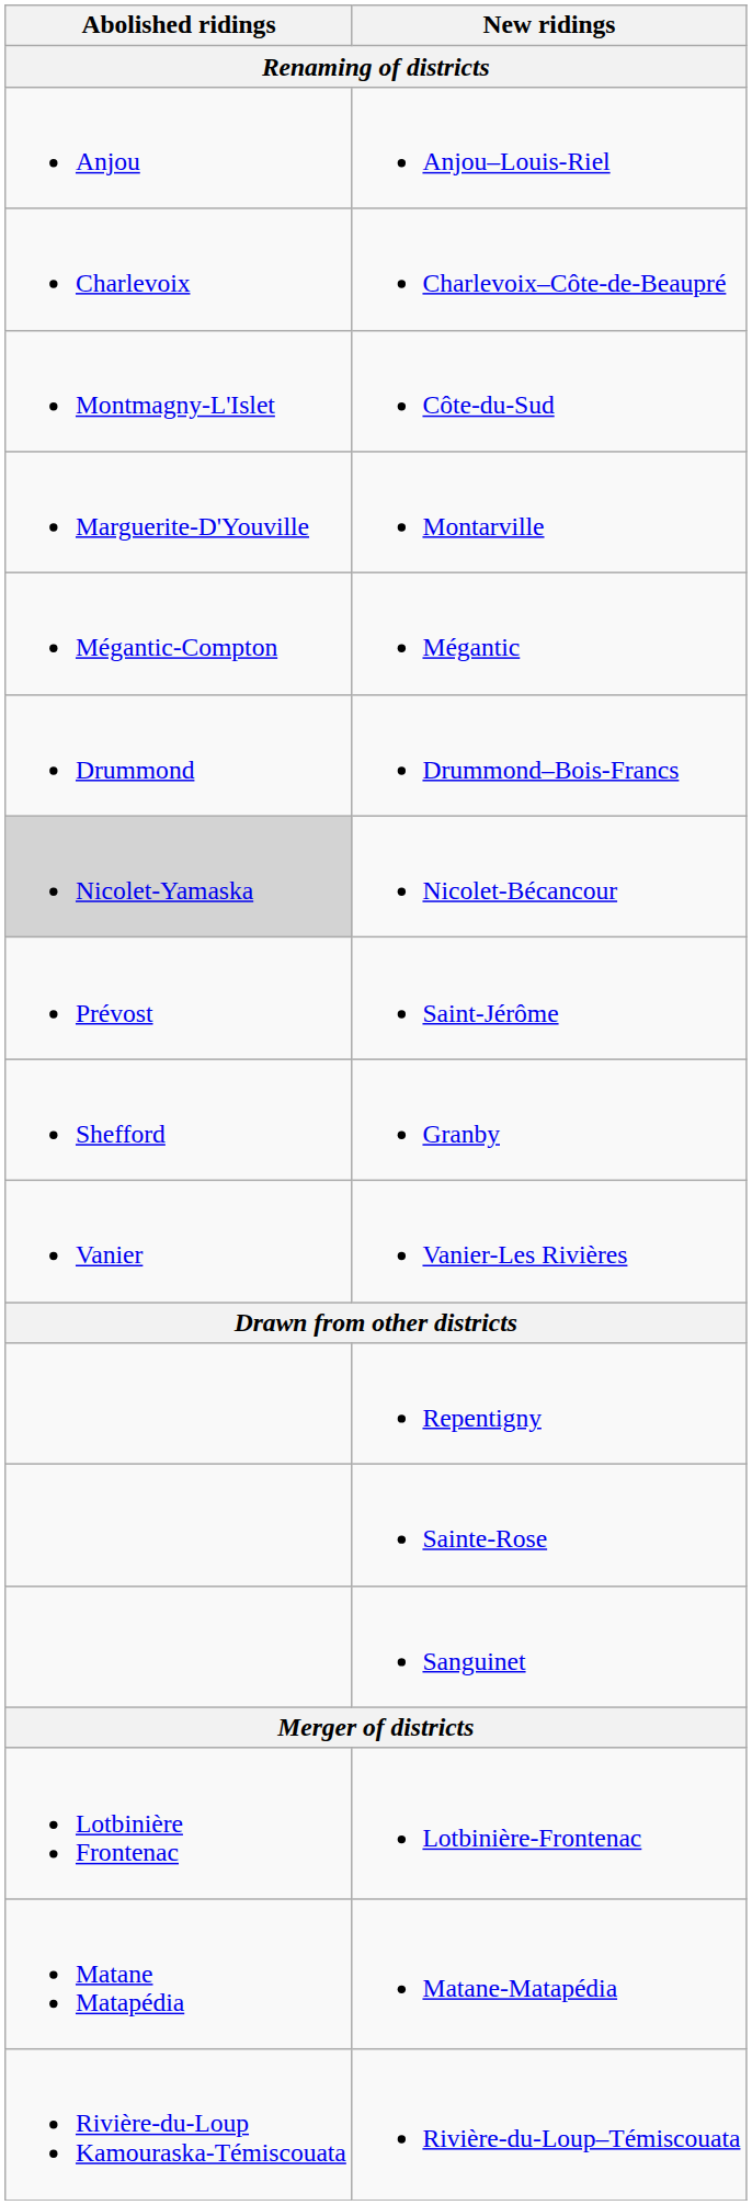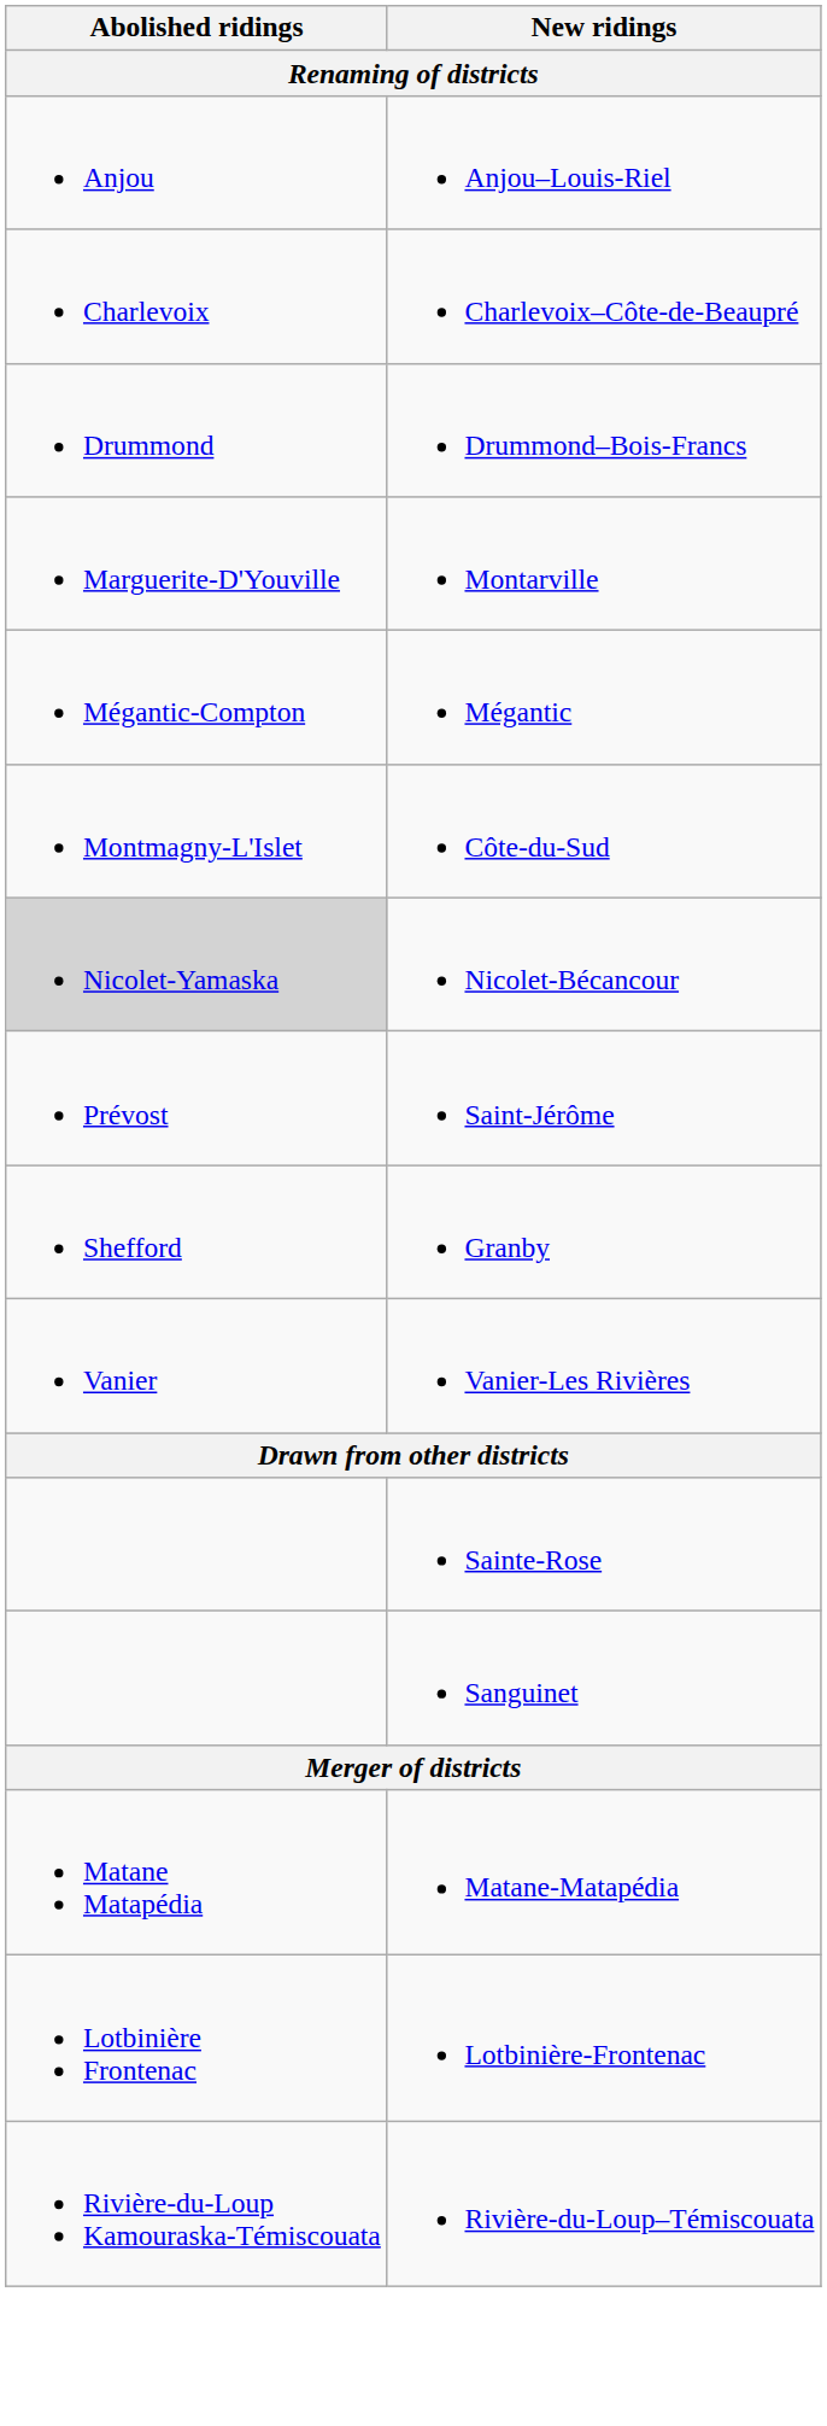rows swapped: Drummond–Bois-Francs <-> Côte-du-Sud
- row: Repentigny
rows swapped: Lotbinière-Frontenac <-> Matane-Matapédia
